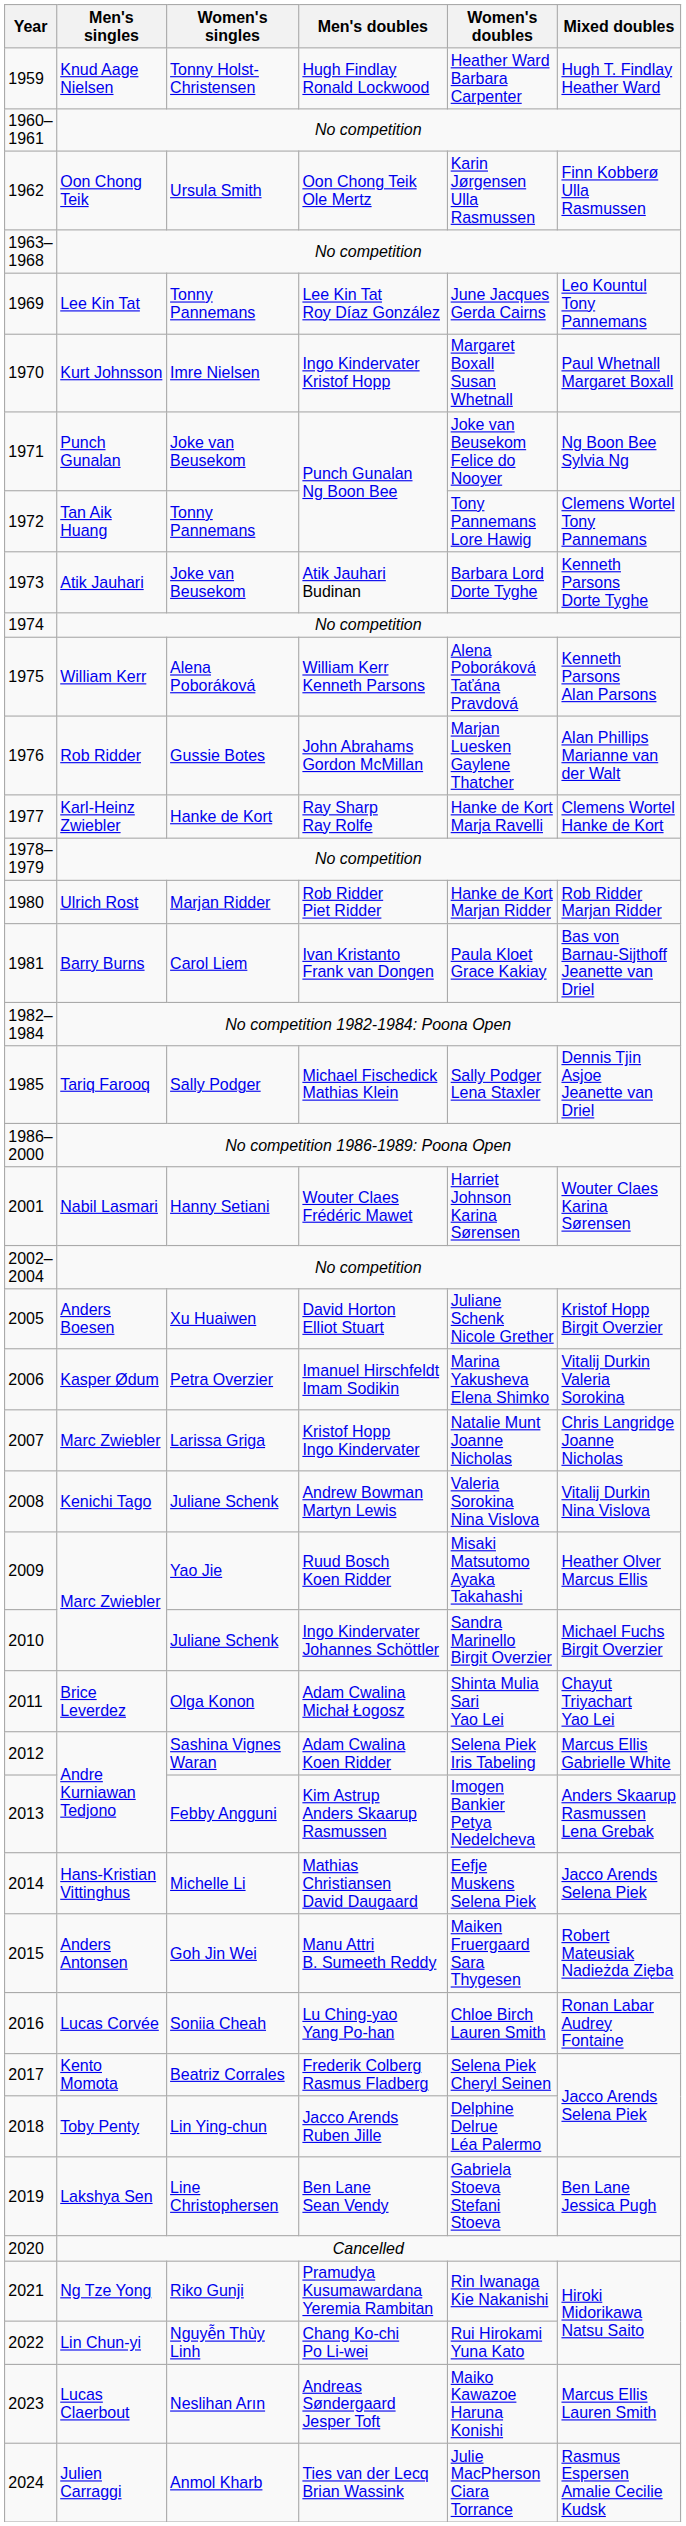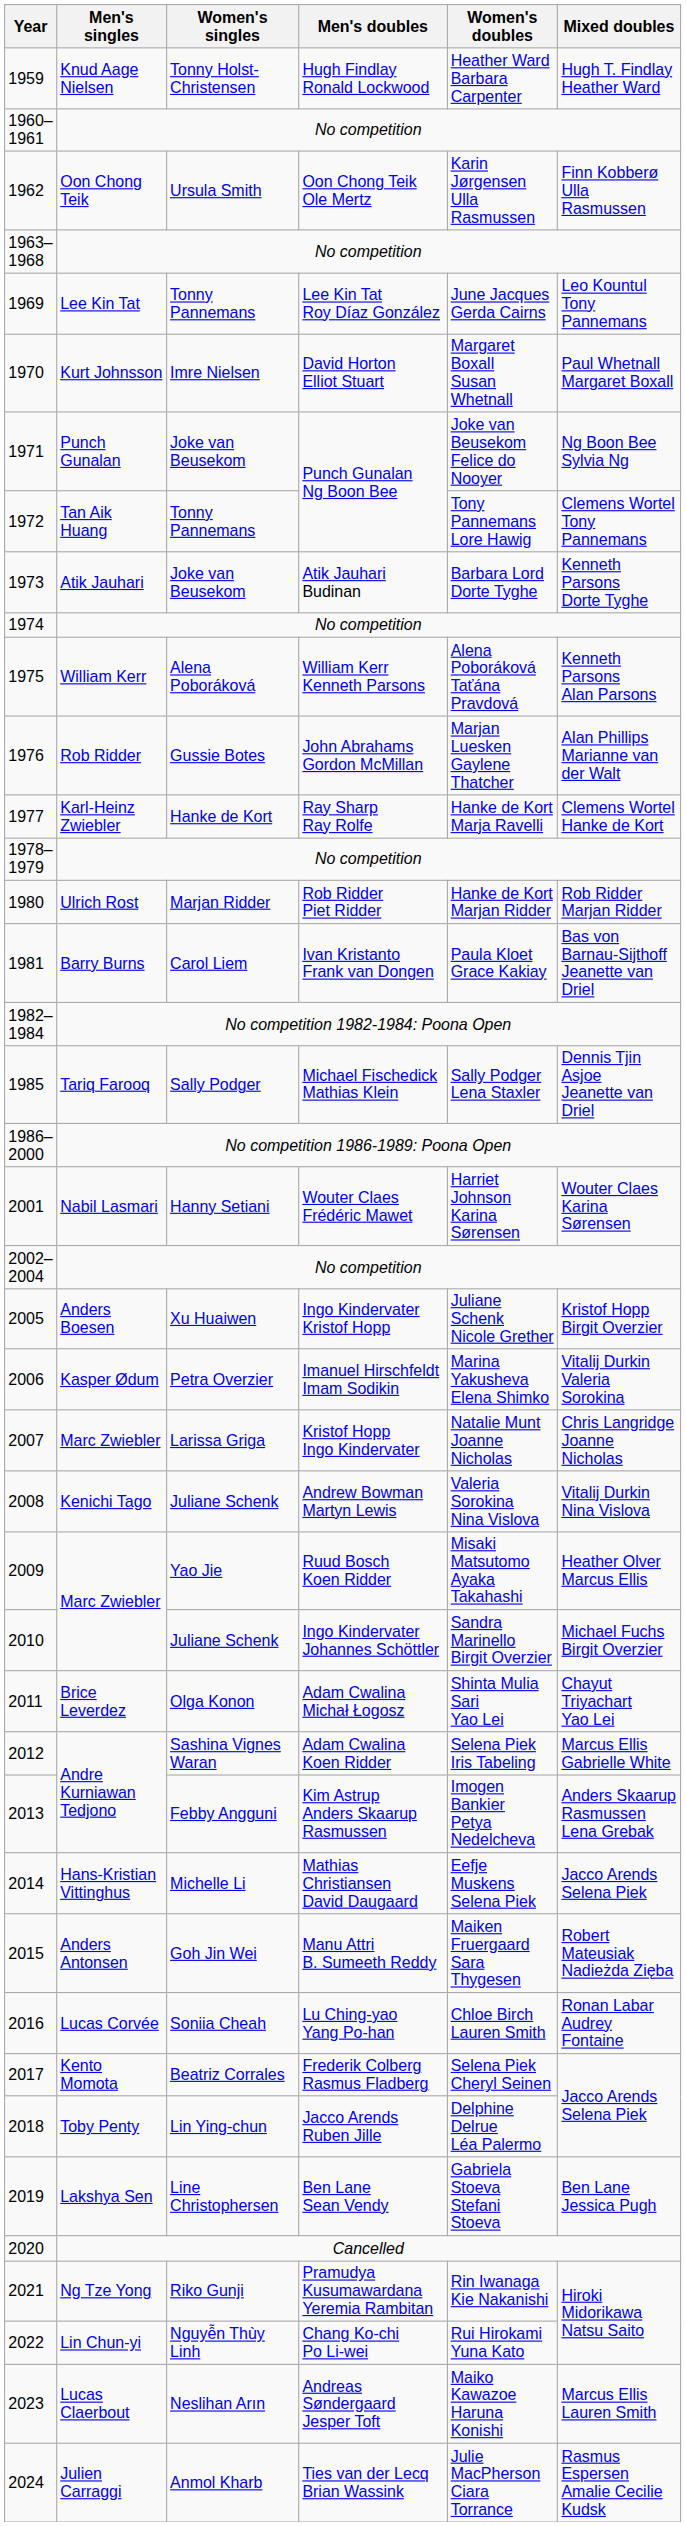1970 | Men's doubles: Ingo Kindervater Kristof Hopp -> David Horton Elliot Stuart
2005 | Men's doubles: David Horton Elliot Stuart -> Ingo Kindervater Kristof Hopp
